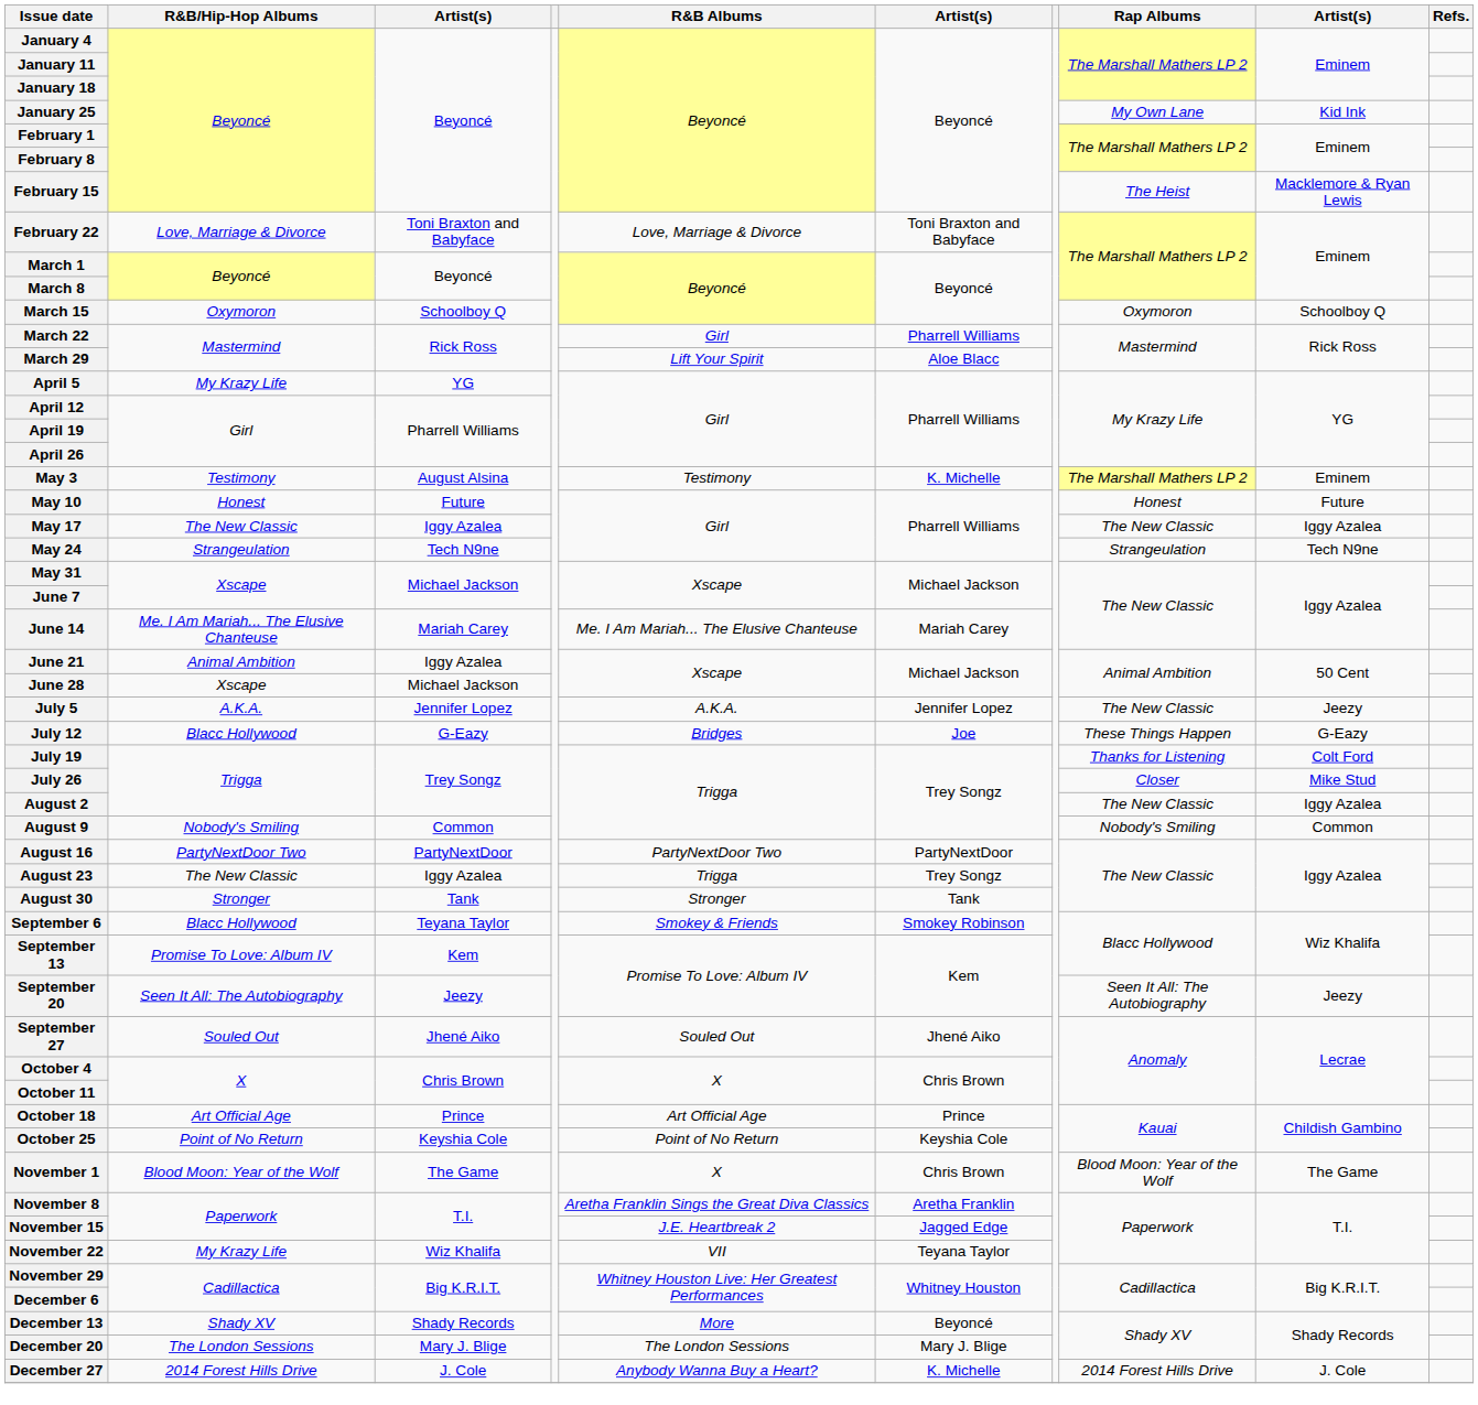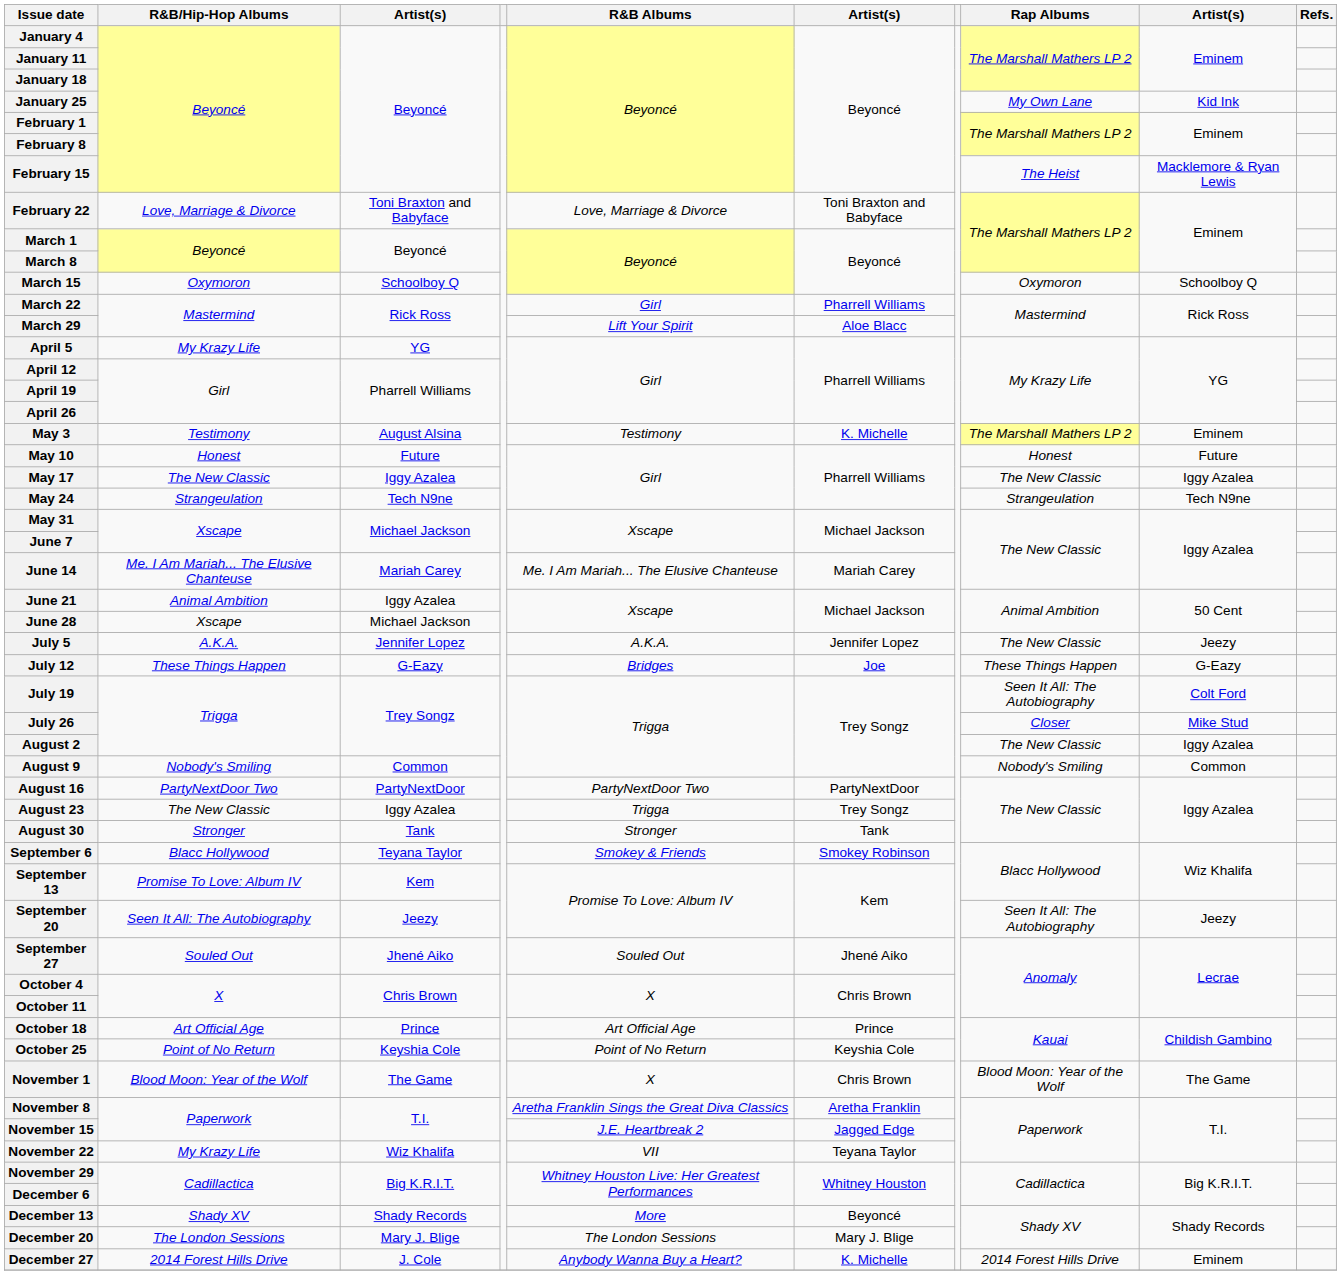July 12 | R&B/Hip-Hop Albums: Blacc Hollywood -> These Things Happen
July 19 | Rap Albums: Thanks for Listening -> Seen It All: The Autobiography
December 27 | column 9: J. Cole -> Eminem
